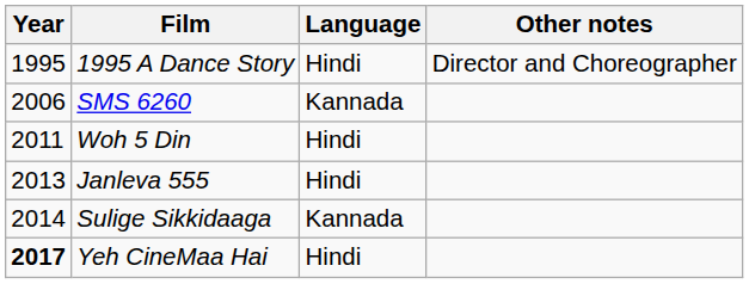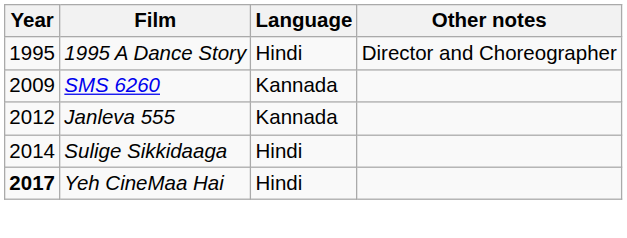SMS 6260 | Year: 2006 -> 2009
- row: 2011 | Woh 5 Din | Hindi
Janleva 555 | Year: 2013 -> 2012
Janleva 555 | Language: Hindi -> Kannada
Sulige Sikkidaaga | Language: Kannada -> Hindi
